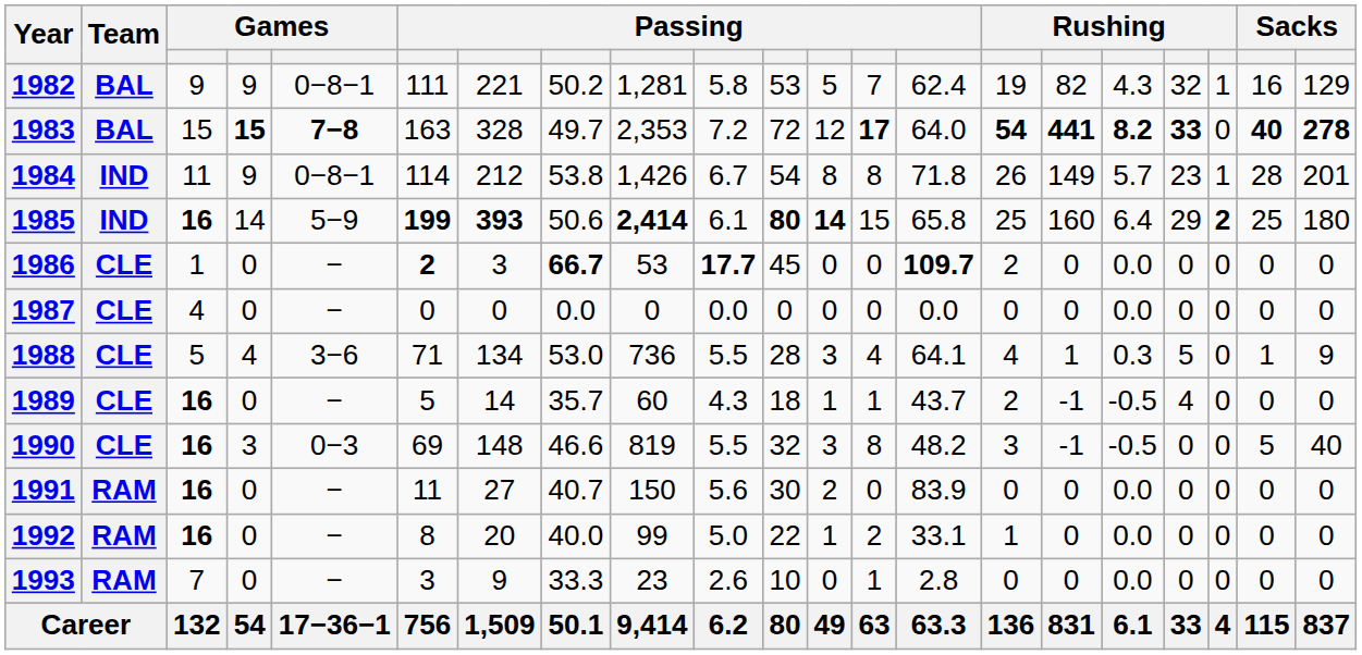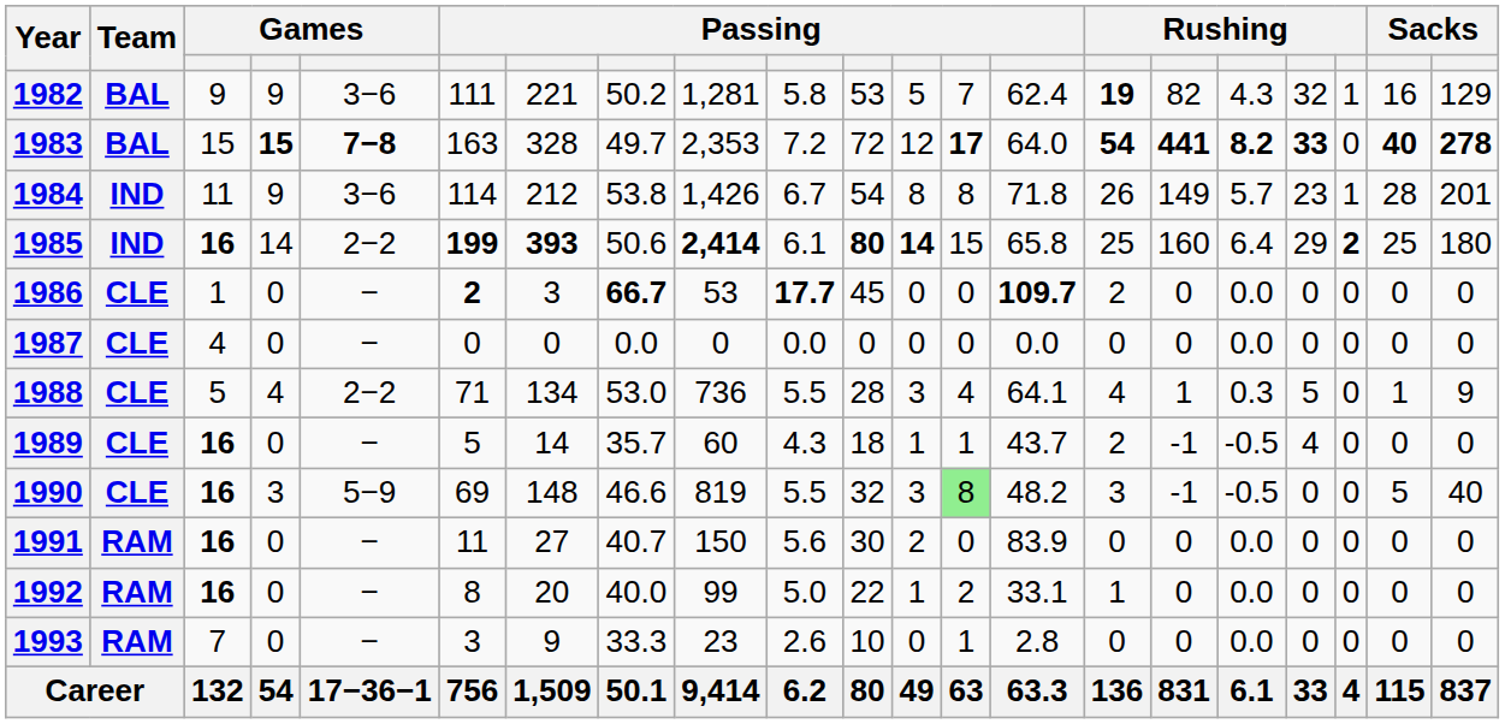1982 | column 5: 0−8−1 -> 3−6
1982 | column 15: normal -> bold
1984 | column 5: 0−8−1 -> 3−6
1985 | column 5: 5−9 -> 2−2
1988 | column 5: 3−6 -> 2−2
1990 | column 5: 0−3 -> 5−9
1990 | column 13: no background -> lightgreen background
